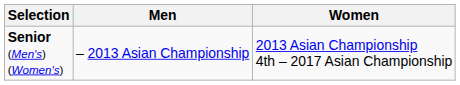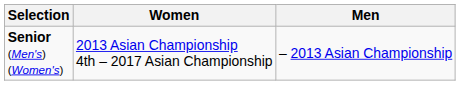columns swapped: Men <-> Women
